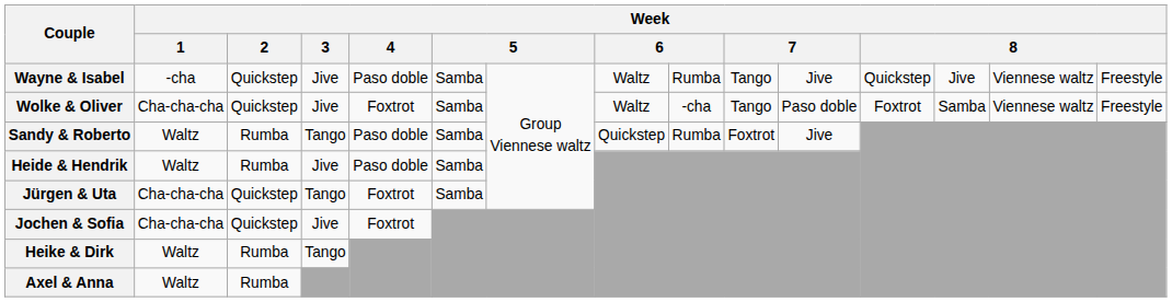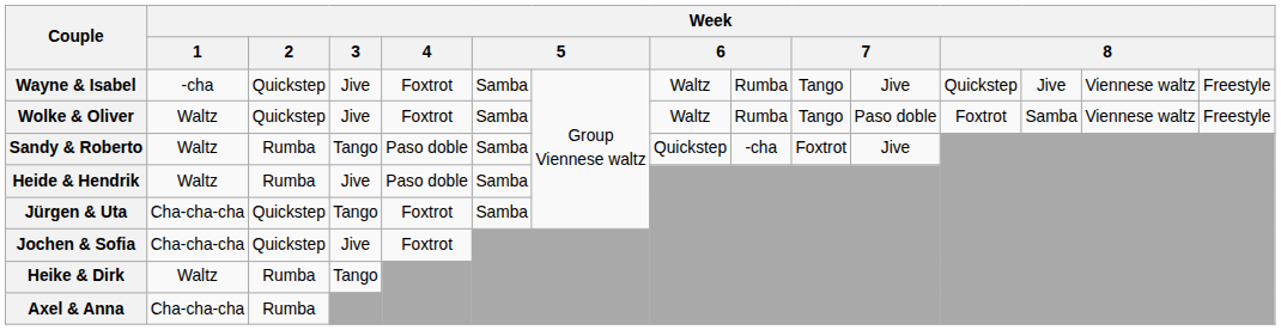Wayne & Isabel | Week / 4: Paso doble -> Foxtrot
Wolke & Oliver | Week / 1: Cha-cha-cha -> Waltz
Wolke & Oliver | column 9: -cha -> Rumba
Sandy & Roberto | column 9: Rumba -> -cha
Axel & Anna | Week / 1: Waltz -> Cha-cha-cha
